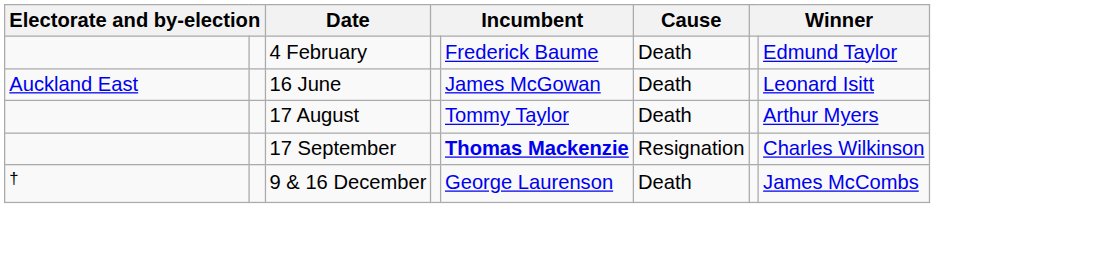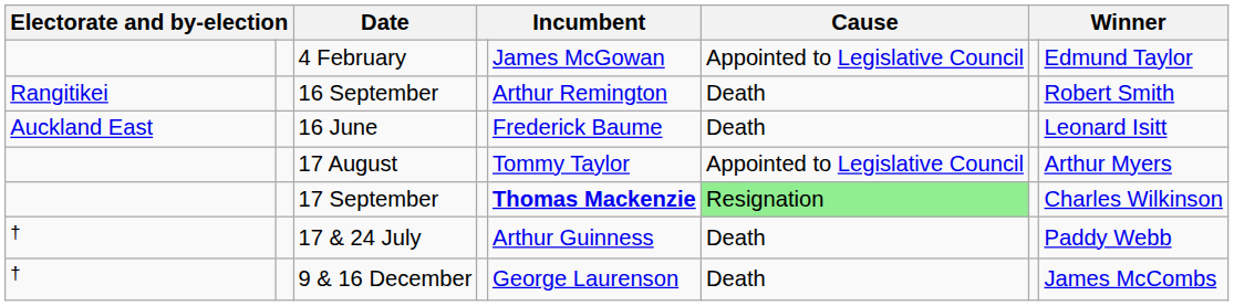4 February | column 5: Frederick Baume -> James McGowan
4 February | Cause: Death -> Appointed to Legislative Council
+ row: Rangitikei | 16 September | Arthur Remington | Death | Robert Smith
16 June | column 5: James McGowan -> Frederick Baume
17 August | Cause: Death -> Appointed to Legislative Council
17 September | Cause: no background -> lightgreen background
+ row: † | 17 & 24 July | Arthur Guinness | Death | Paddy Webb
